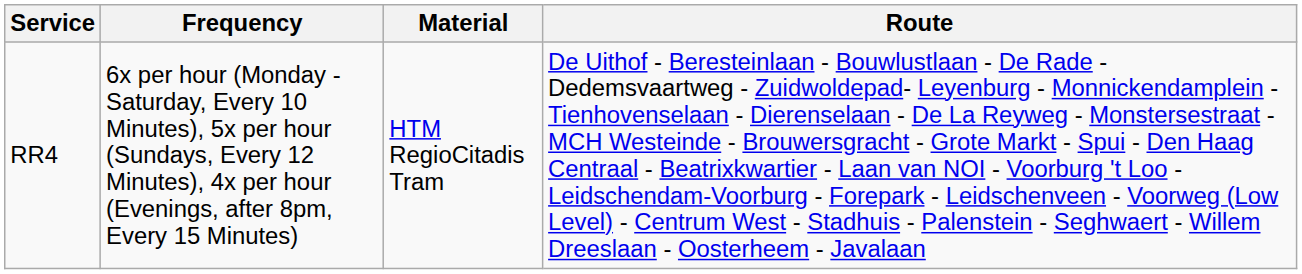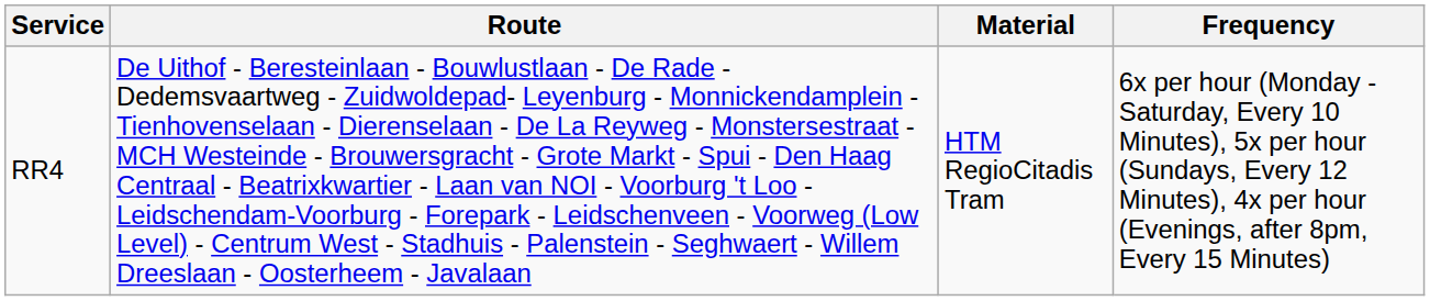columns swapped: Route <-> Frequency
